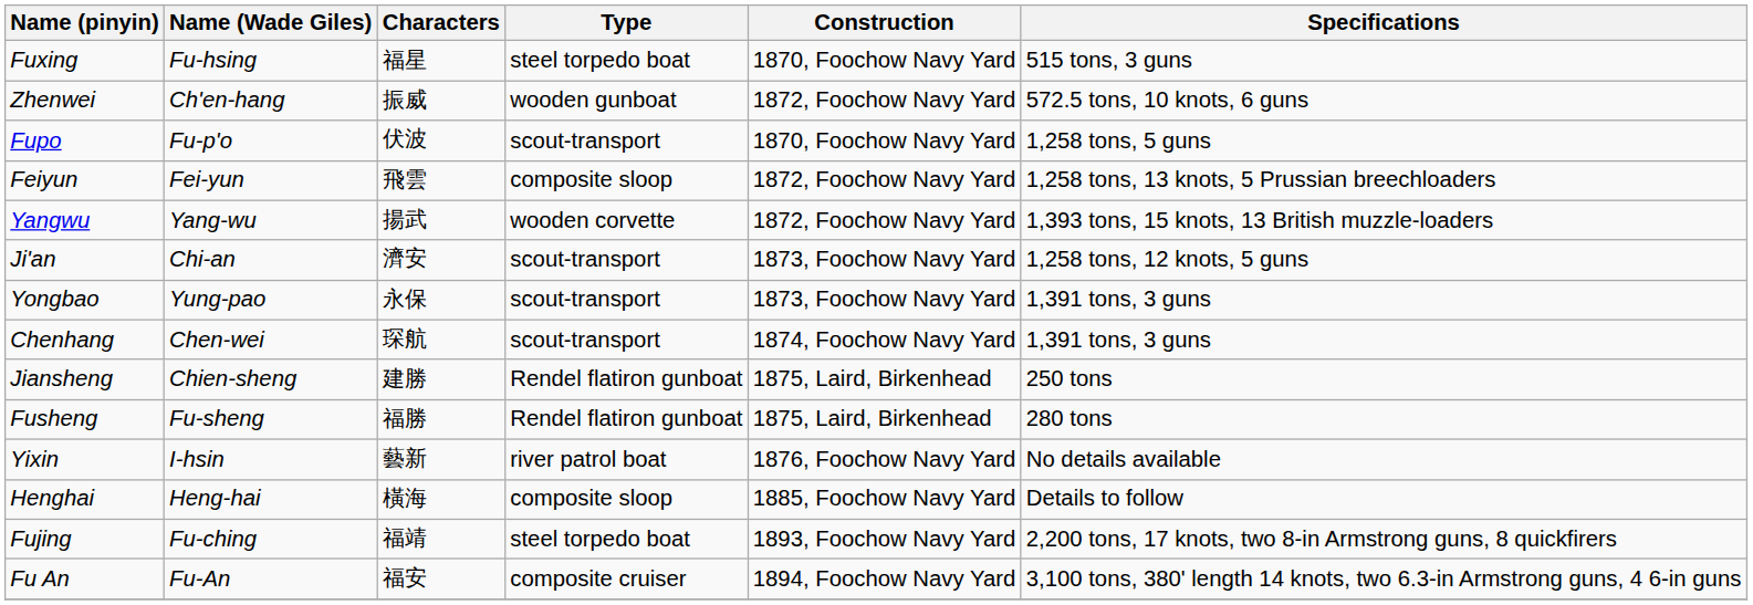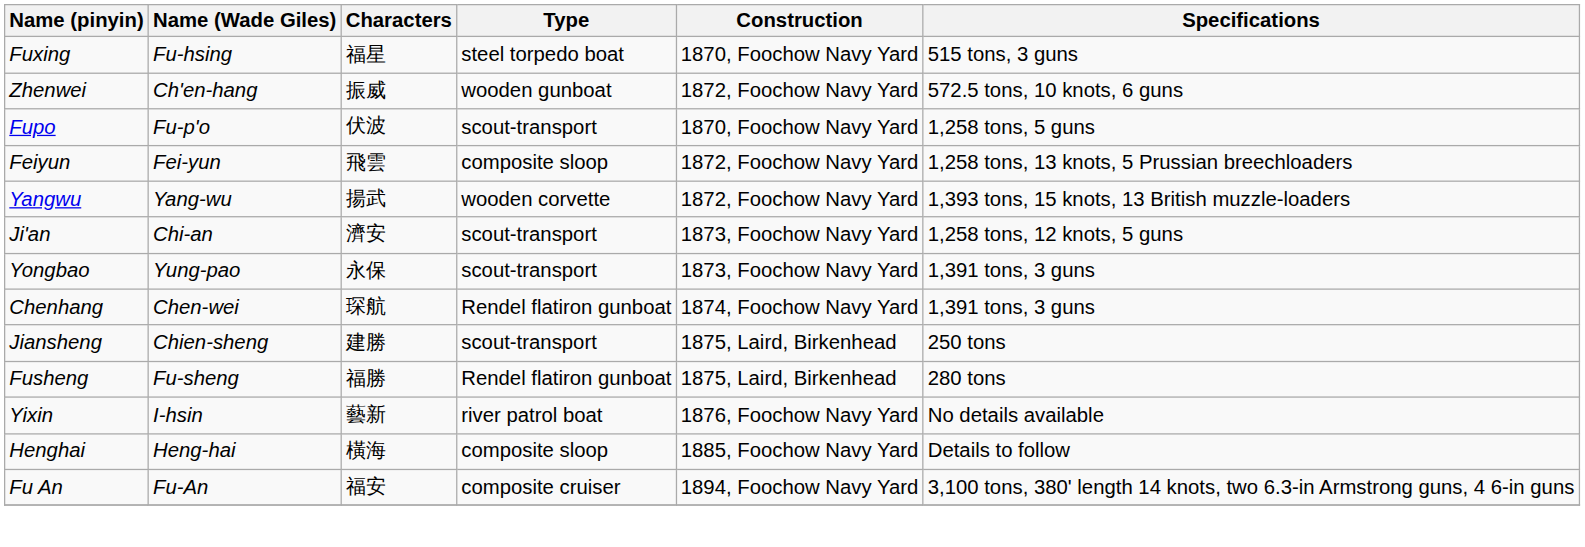Chenhang | Type: scout-transport -> Rendel flatiron gunboat
Jiansheng | Type: Rendel flatiron gunboat -> scout-transport
- row: Fujing | Fu-ching | 福靖 | steel torpedo boat | 1893, Foochow Navy Yard | 2,200 tons, 17 knots, two 8-in Armstrong guns, 8 quickfirers
